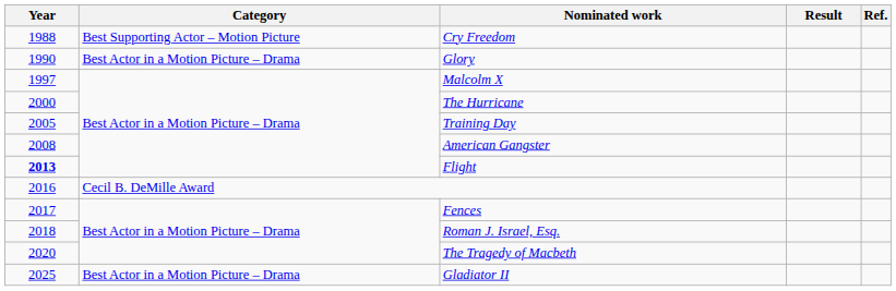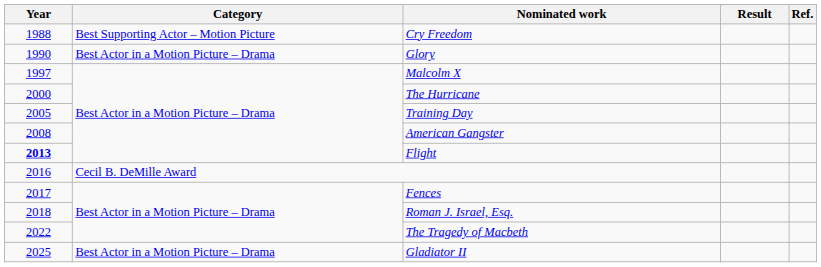The Tragedy of Macbeth | Year: 2020 -> 2022
